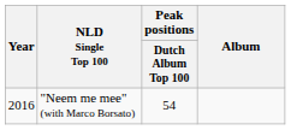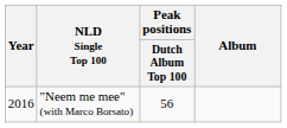"Neem me mee" (with Marco Borsato) | Peak positions / Dutch Album Top 100: 54 -> 56
